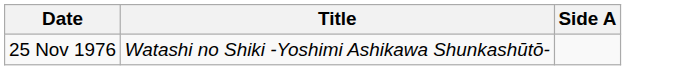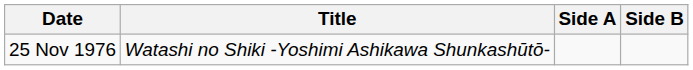+ column: Side B
